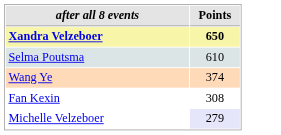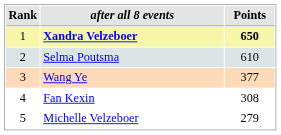+ column: Rank | 1 | 2 | 3 | 4 | 5
Wang Ye | Points: 374 -> 377
Michelle Velzeboer | Points: lavender background -> no background
